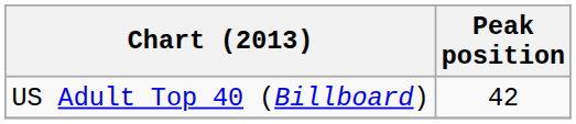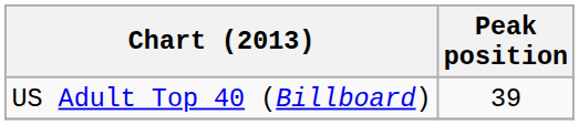US Adult Top 40 (Billboard) | Peak position: 42 -> 39
